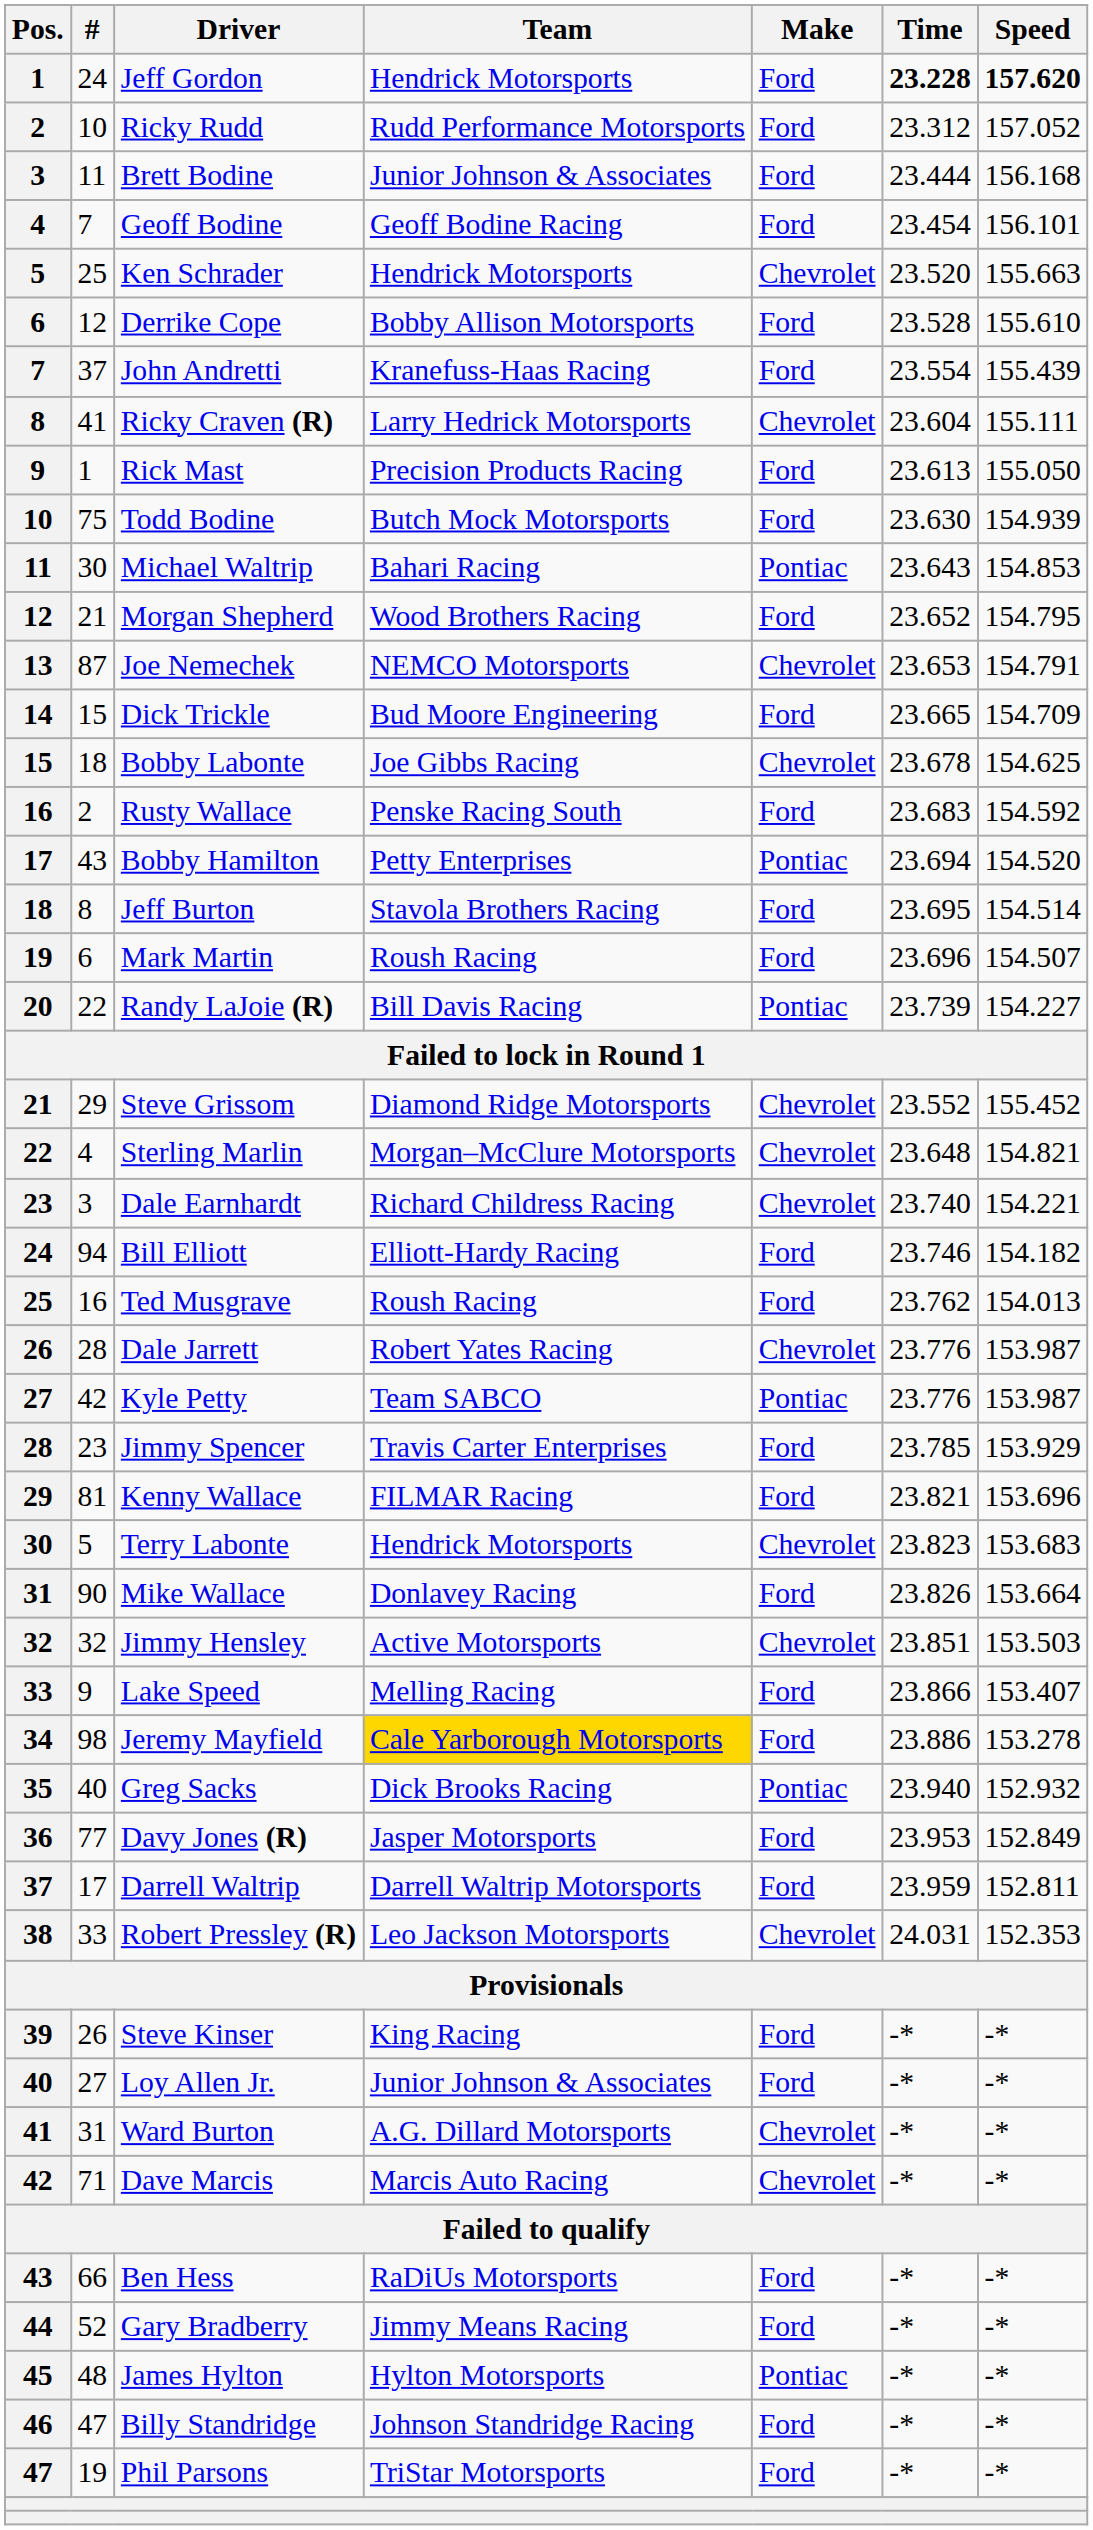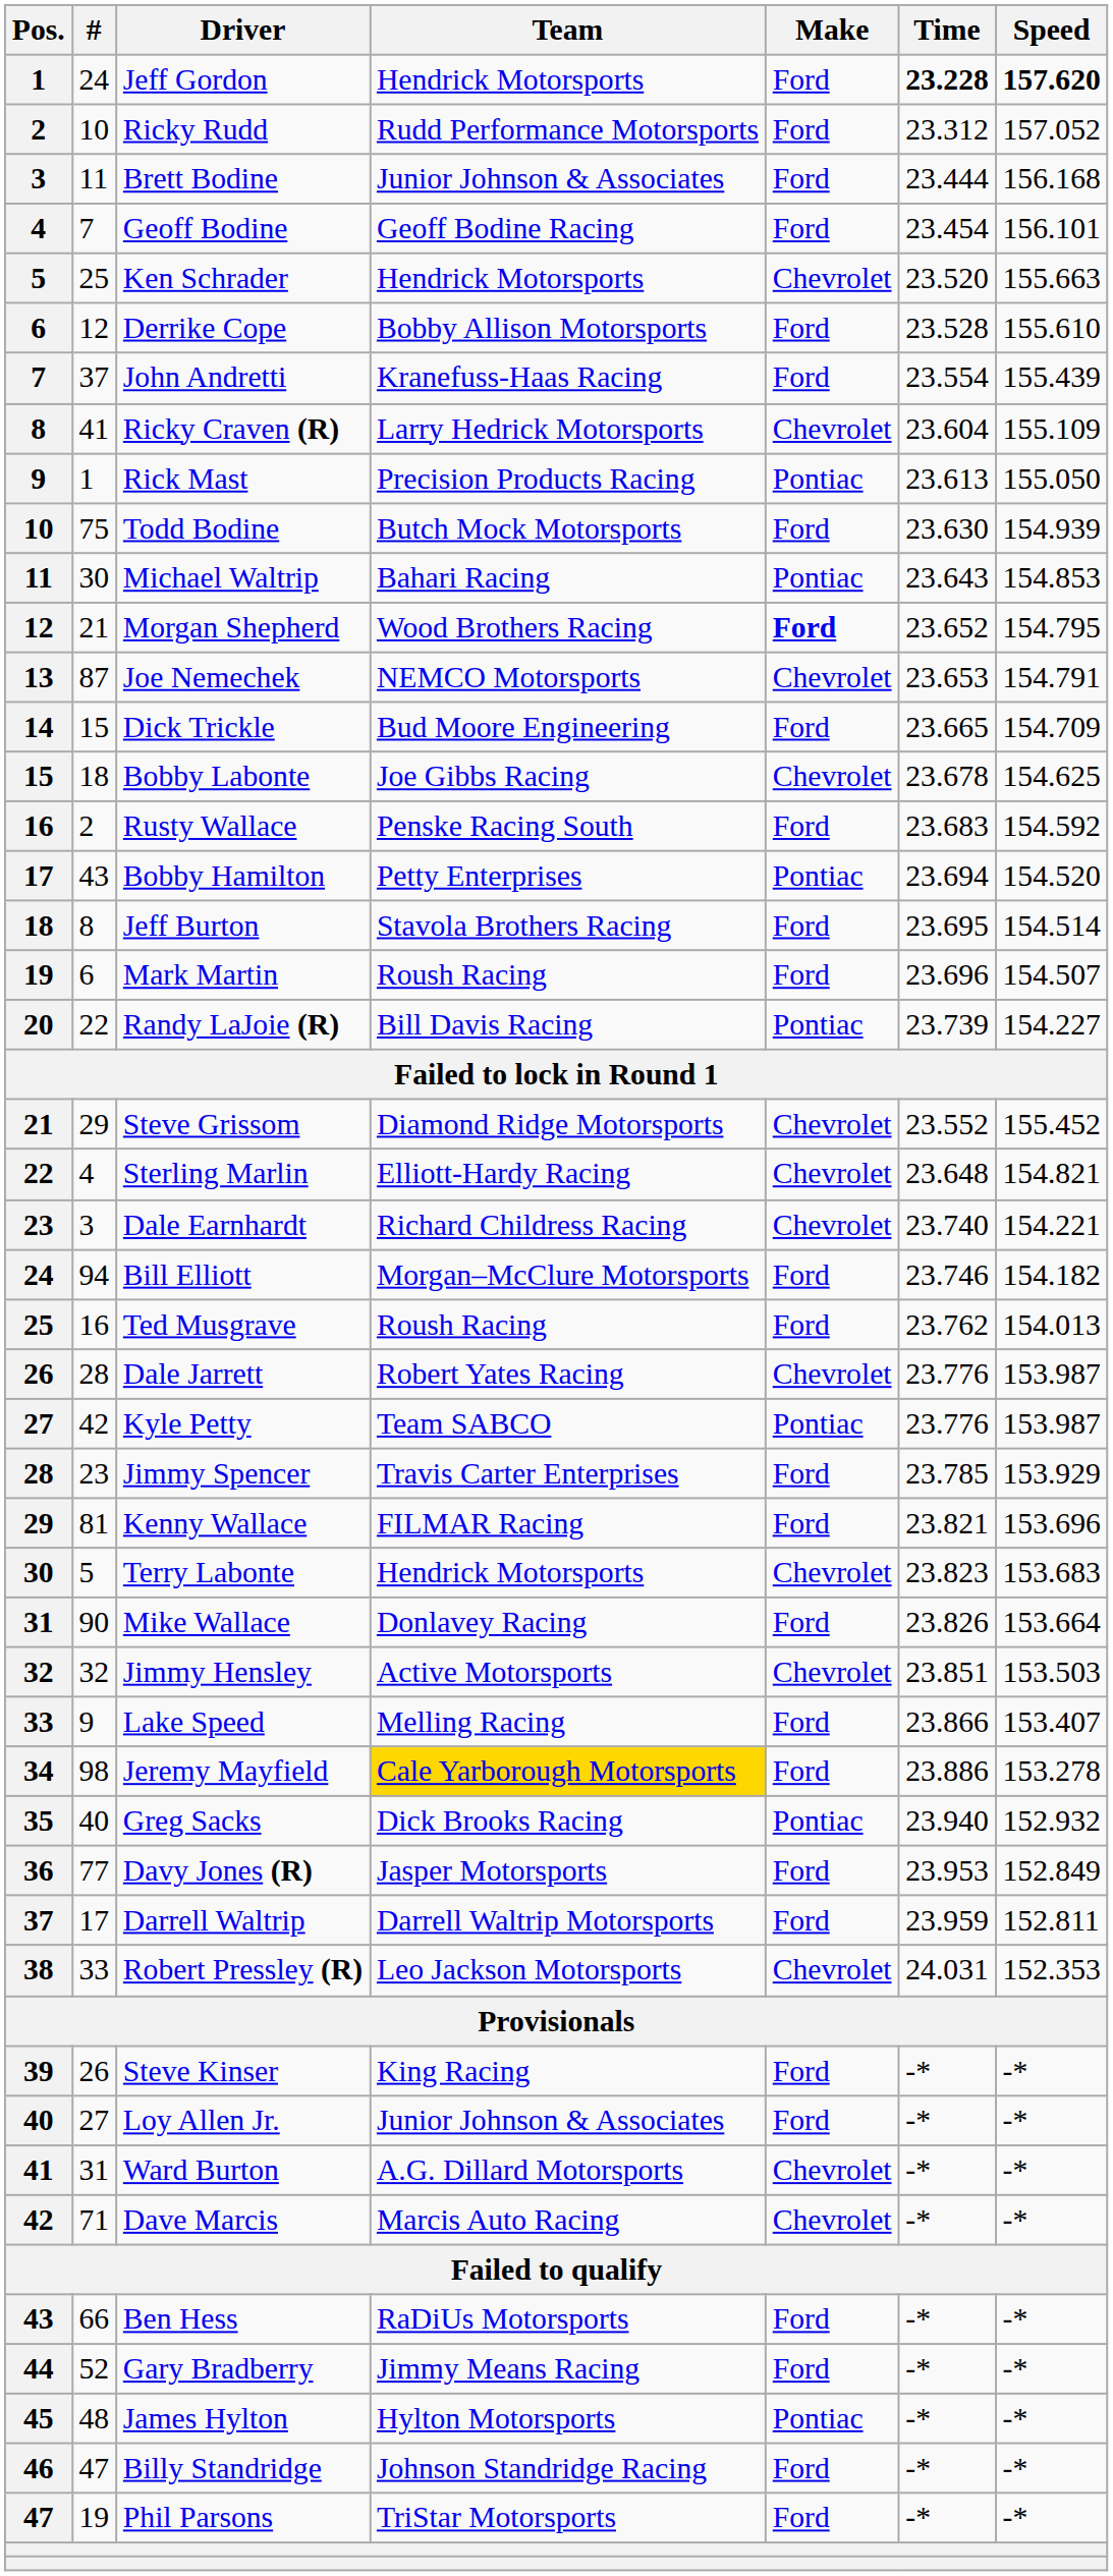Ricky Craven (R) | Speed: 155.111 -> 155.109
Rick Mast | Make: Ford -> Pontiac
Morgan Shepherd | Make: normal -> bold
Sterling Marlin | Team: Morgan–McClure Motorsports -> Elliott-Hardy Racing
Bill Elliott | Team: Elliott-Hardy Racing -> Morgan–McClure Motorsports
